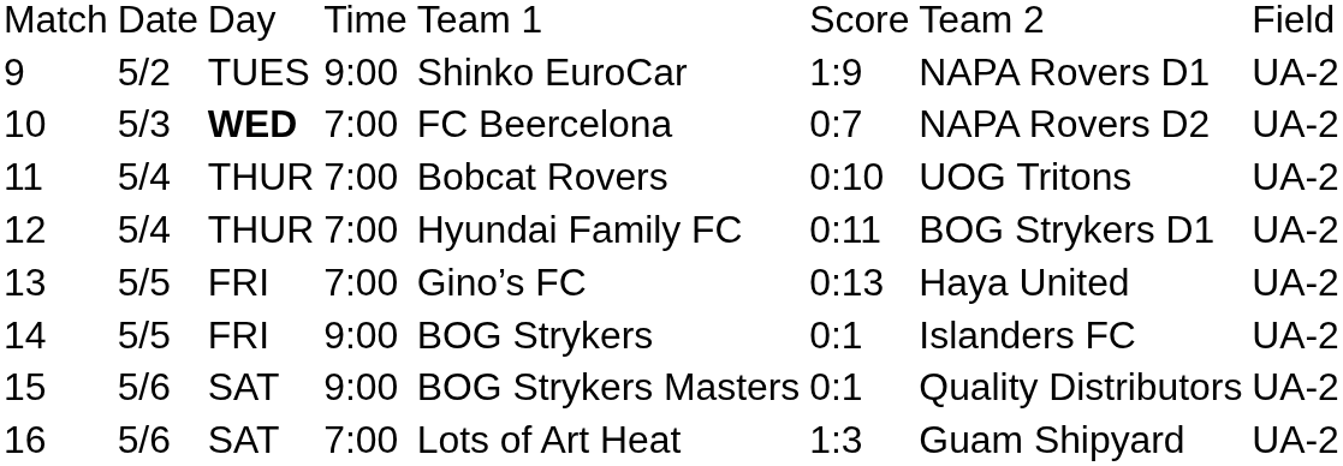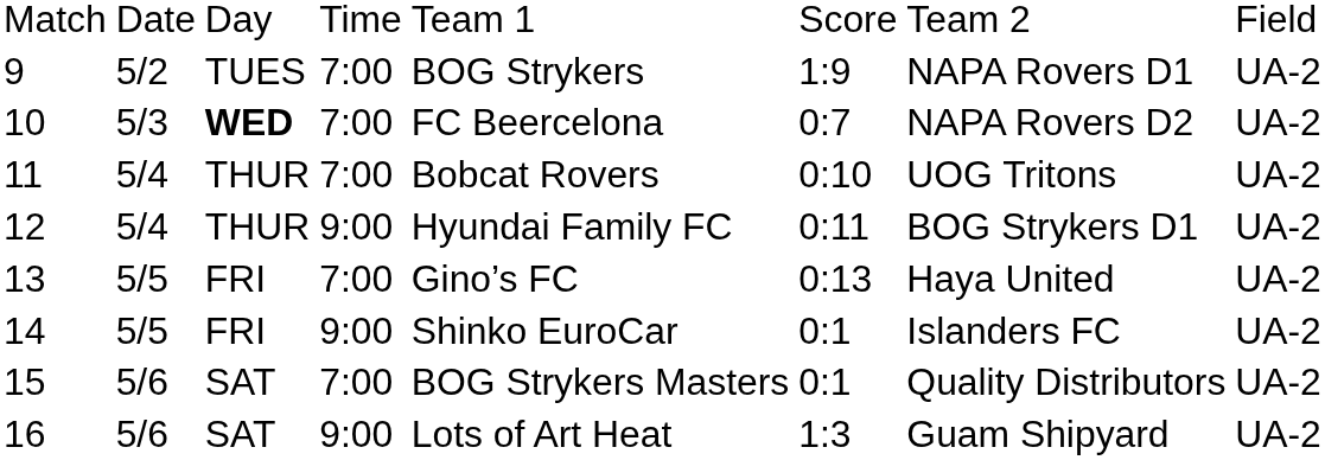9 | column 4: 9:00 -> 7:00
9 | column 5: Shinko EuroCar -> BOG Strykers
12 | column 4: 7:00 -> 9:00
14 | column 5: BOG Strykers -> Shinko EuroCar
15 | column 4: 9:00 -> 7:00
16 | column 4: 7:00 -> 9:00
